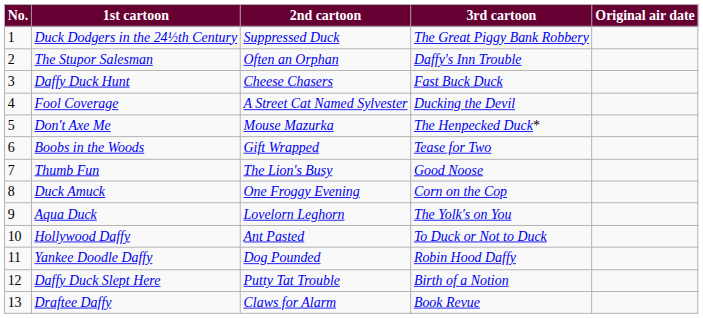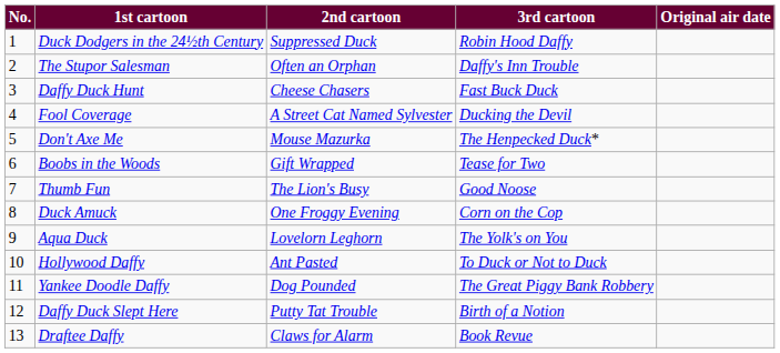Duck Dodgers in the 24½th Century | 3rd cartoon: The Great Piggy Bank Robbery -> Robin Hood Daffy
Yankee Doodle Daffy | 3rd cartoon: Robin Hood Daffy -> The Great Piggy Bank Robbery
